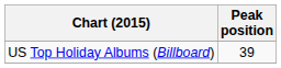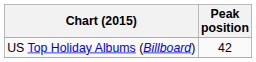US Top Holiday Albums (Billboard) | Peak position: 39 -> 42
